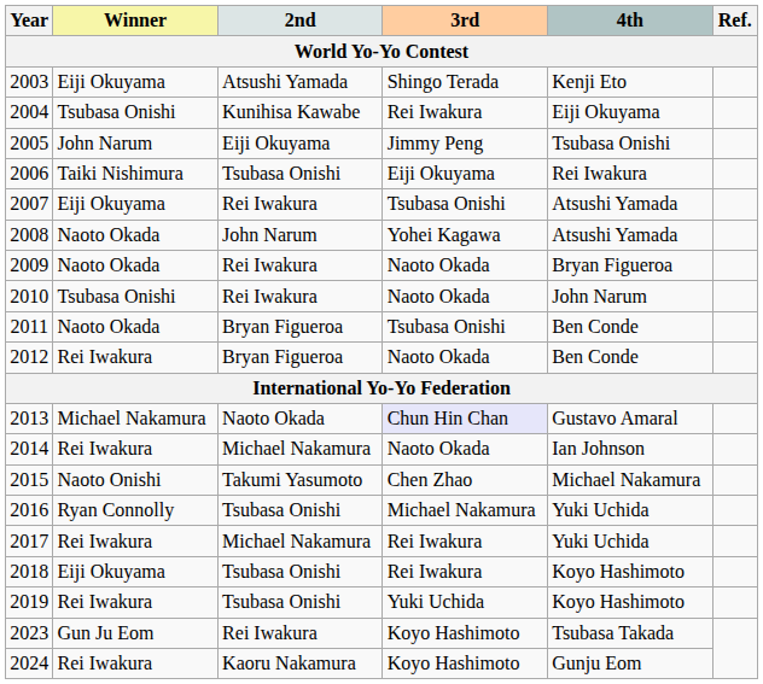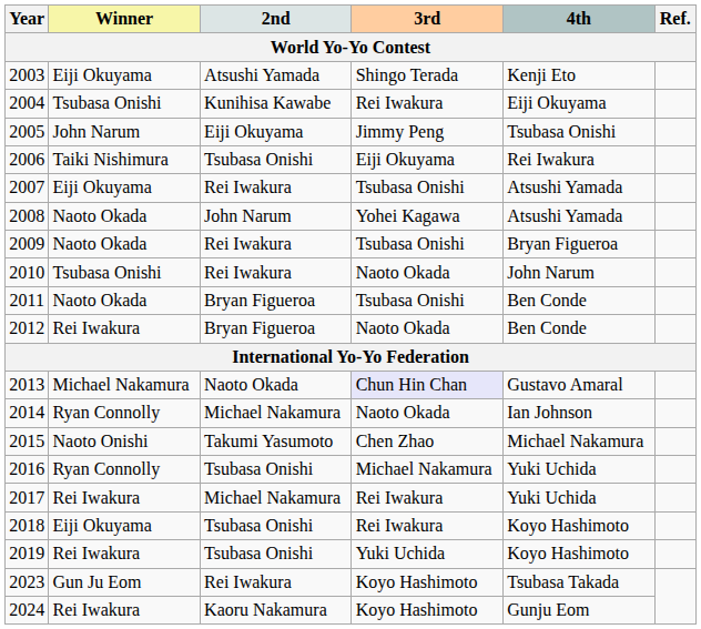2009 | 3rd: Naoto Okada -> Tsubasa Onishi
2014 | Winner: Rei Iwakura -> Ryan Connolly
